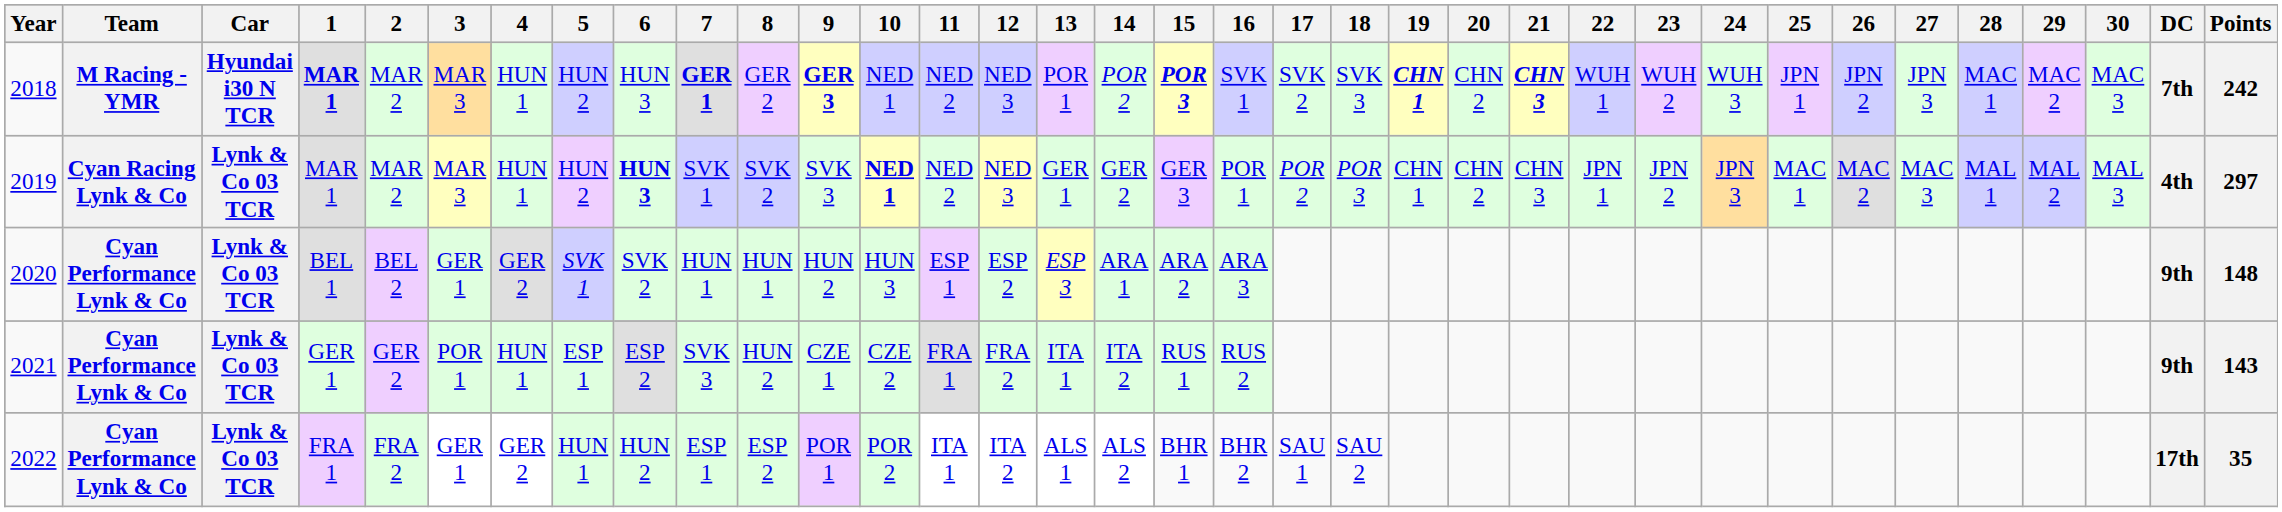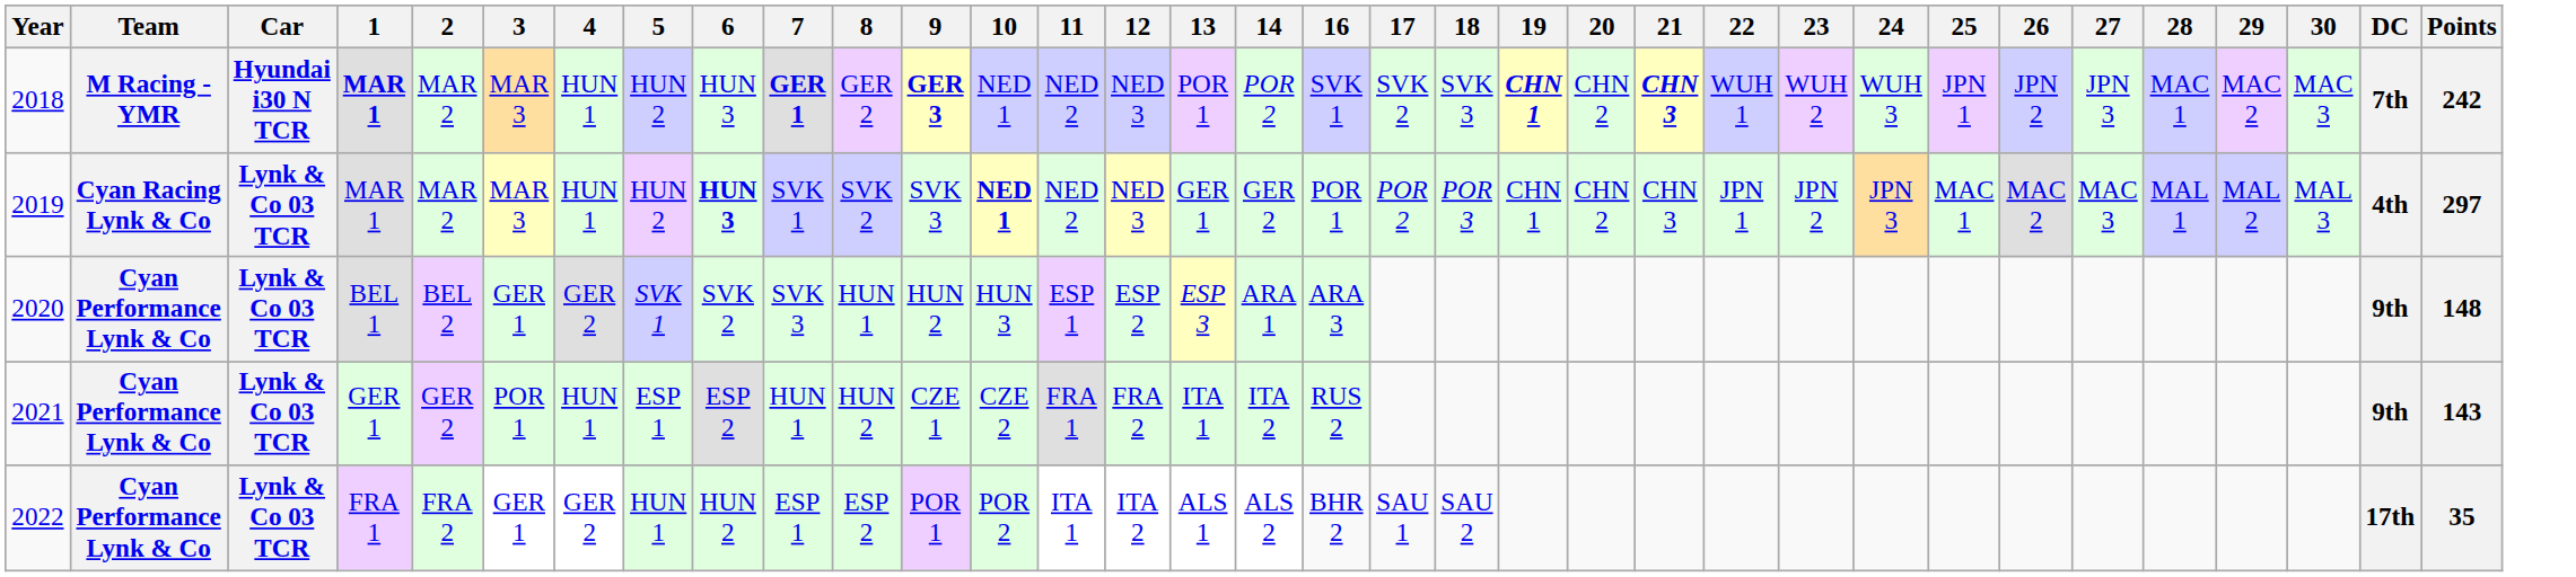- column: 15 | POR 3 | GER 3 | ARA 2 | RUS 1 | BHR 1
2020 | 7: HUN 1 -> SVK 3
2021 | 7: SVK 3 -> HUN 1
